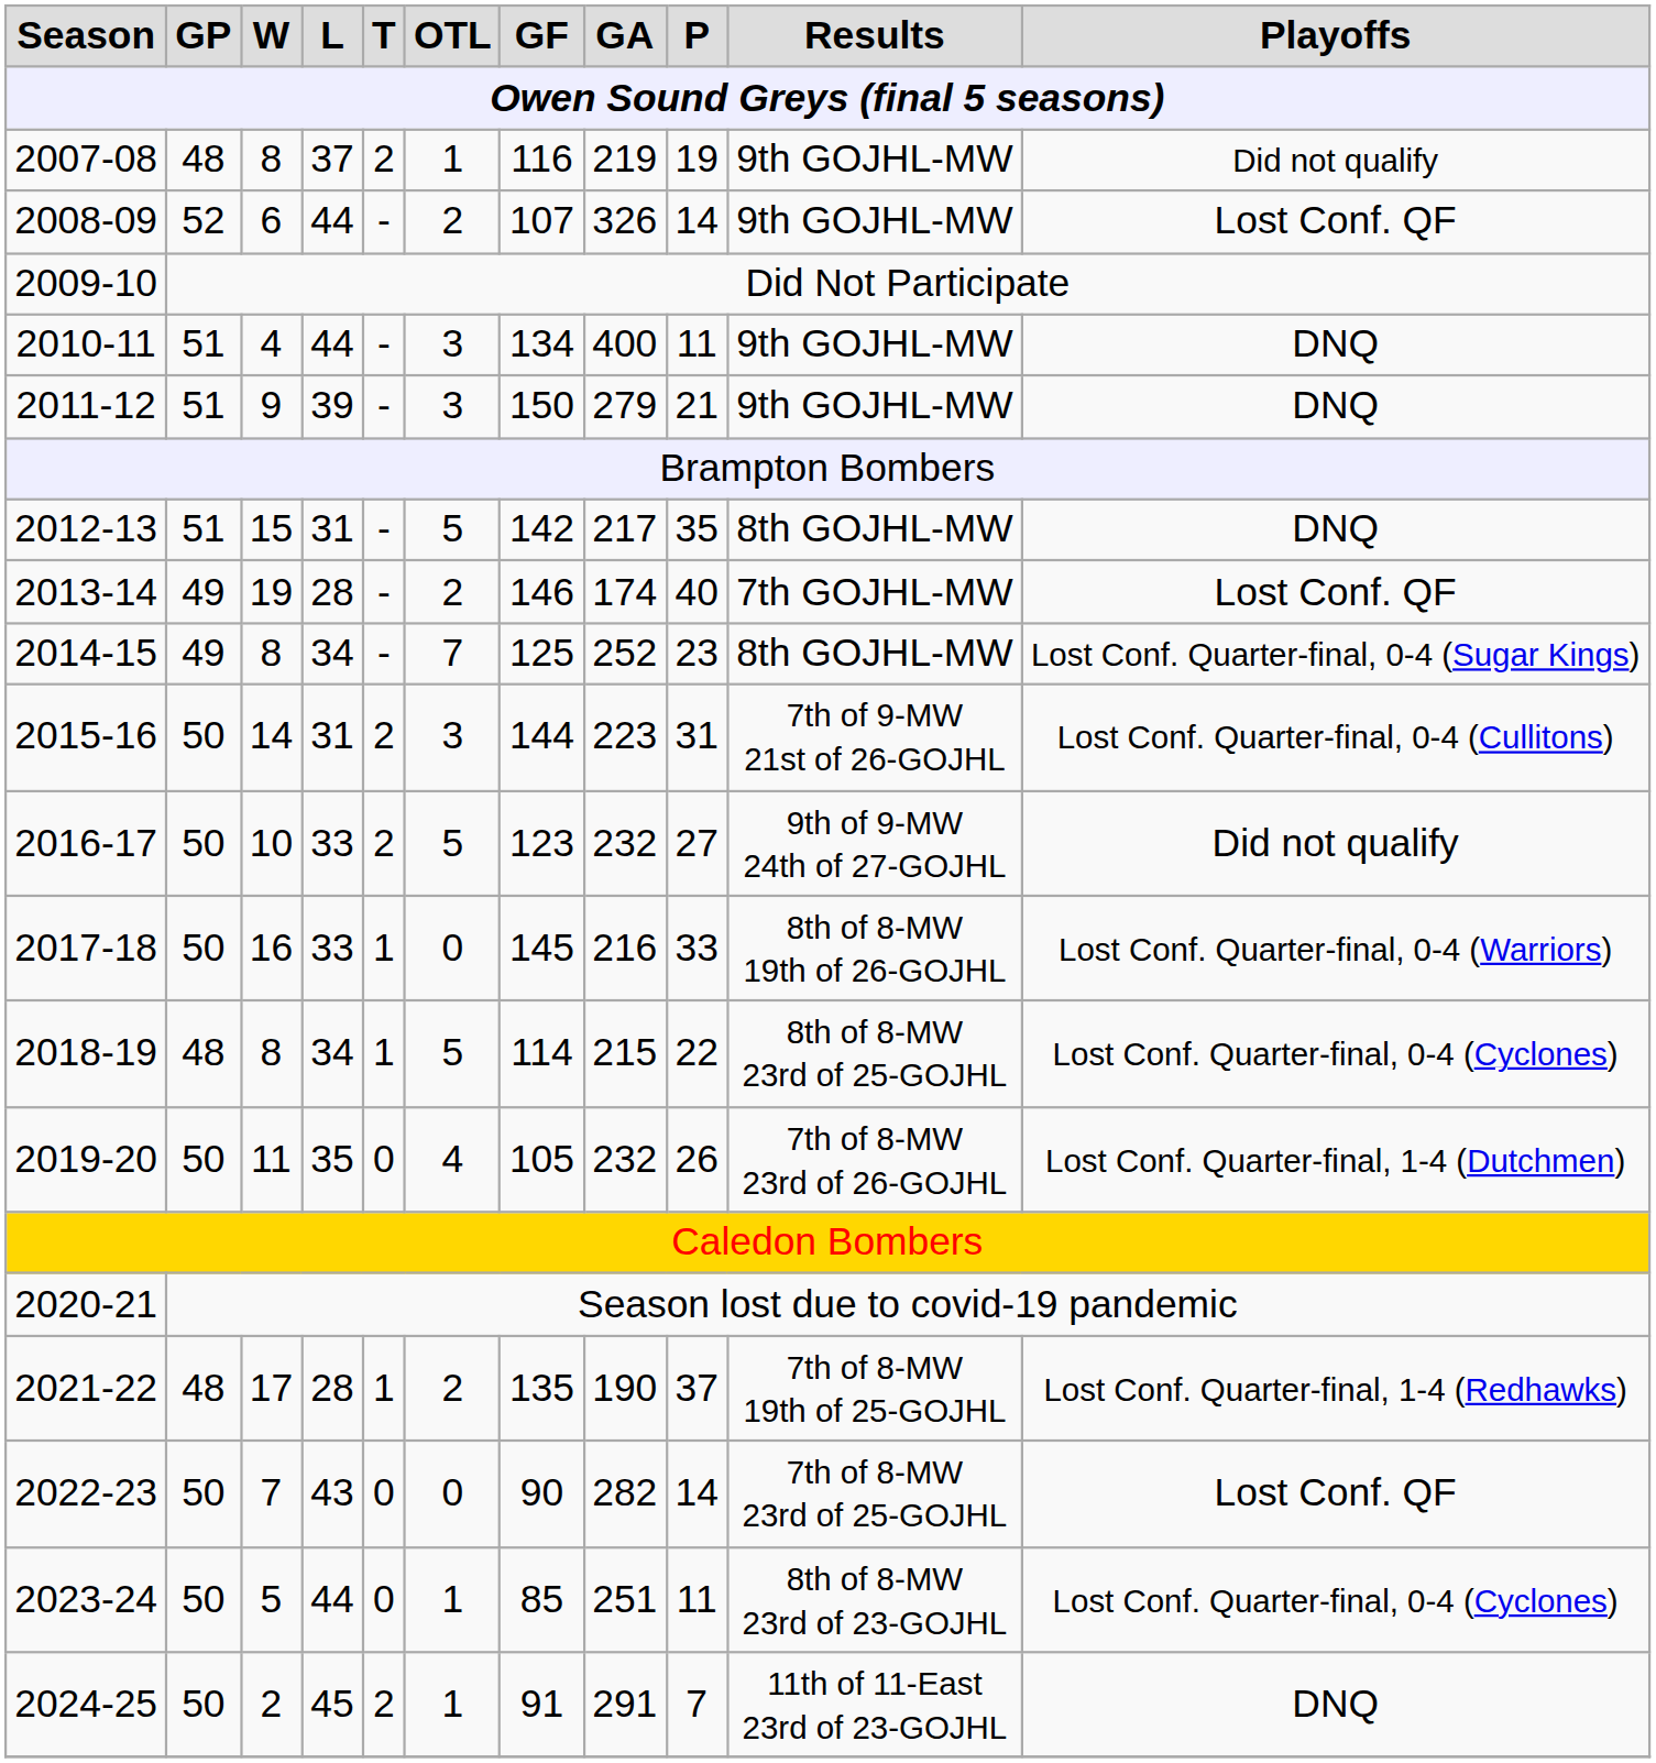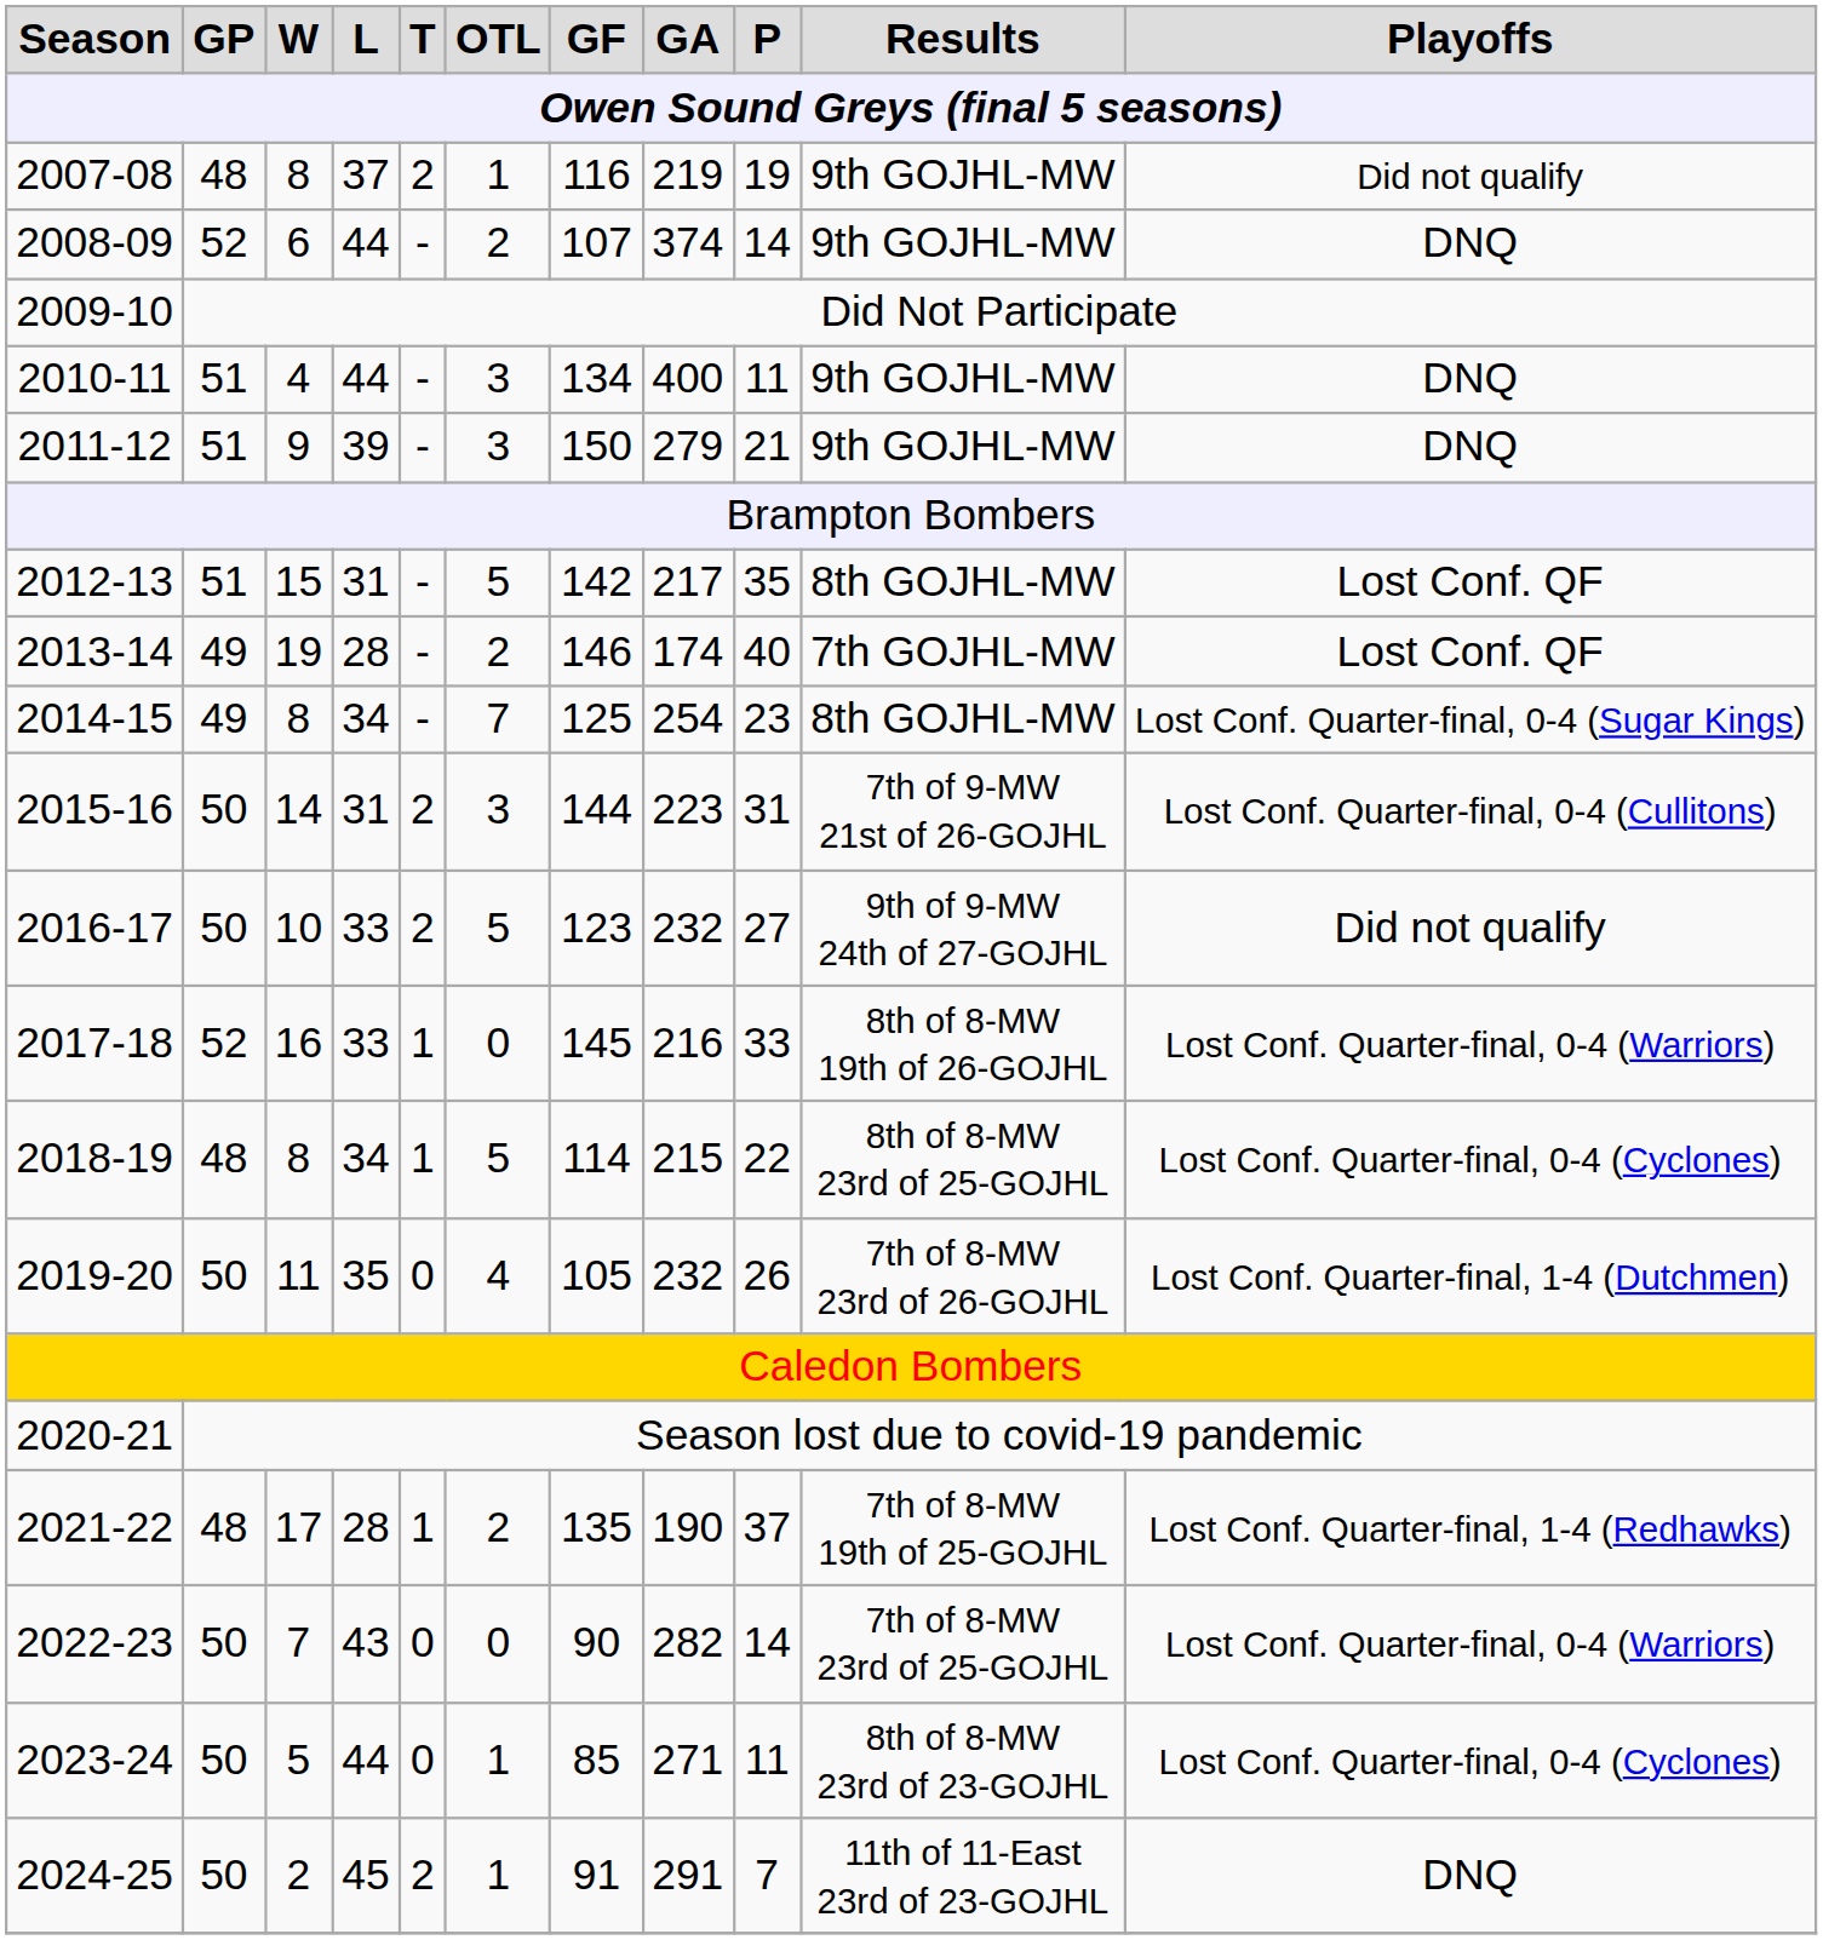2008-09 | GA: 326 -> 374
2008-09 | Playoffs: Lost Conf. QF -> DNQ
2012-13 | Playoffs: DNQ -> Lost Conf. QF
2014-15 | GA: 252 -> 254
2017-18 | GP: 50 -> 52
2022-23 | Playoffs: Lost Conf. QF -> Lost Conf. Quarter-final, 0-4 (Warriors)
2023-24 | GA: 251 -> 271
